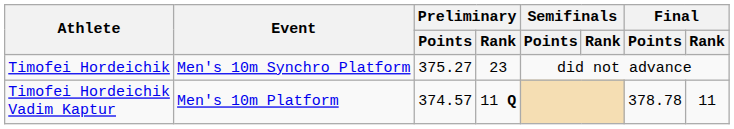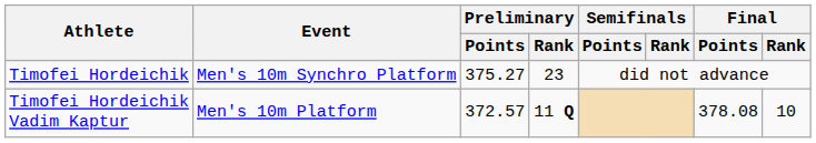Timofei Hordeichik Vadim Kaptur | Preliminary / Points: 374.57 -> 372.57
Timofei Hordeichik Vadim Kaptur | Final / Points: 378.78 -> 378.08
Timofei Hordeichik Vadim Kaptur | Final / Rank: 11 -> 10
